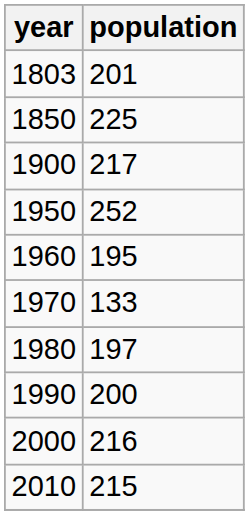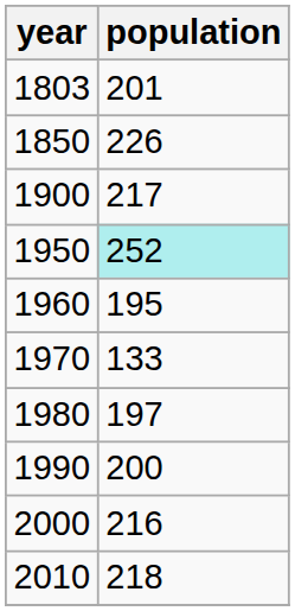1850 | population: 225 -> 226
1950 | population: no background -> paleturquoise background
2010 | population: 215 -> 218
